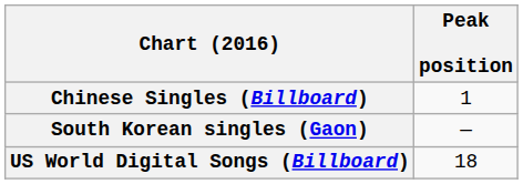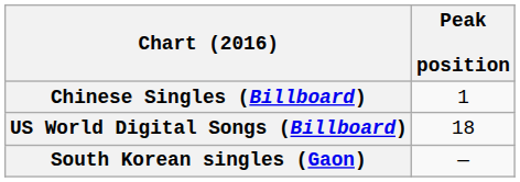rows swapped: South Korean singles (Gaon) <-> US World Digital Songs (Billboard)
